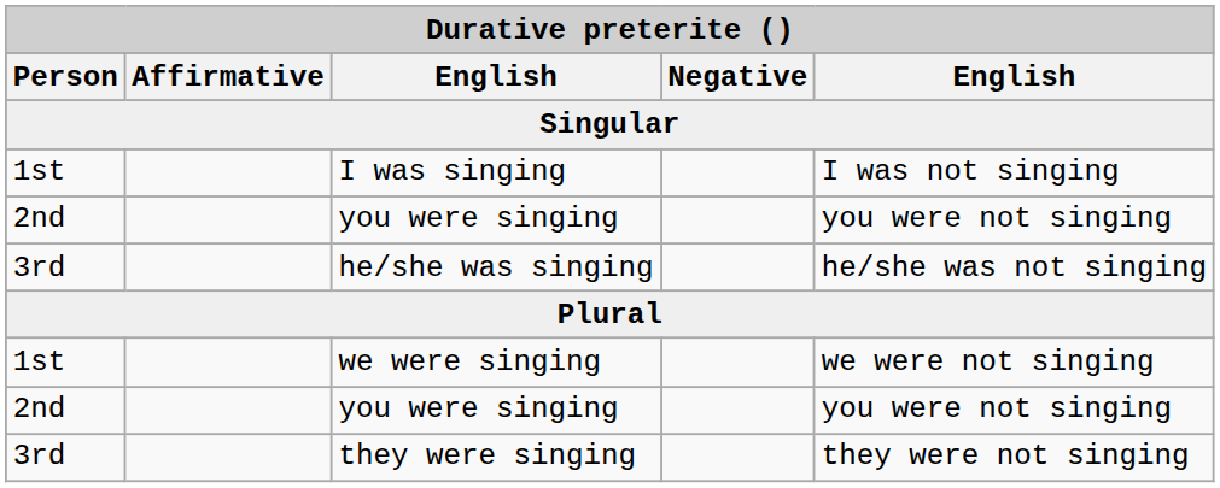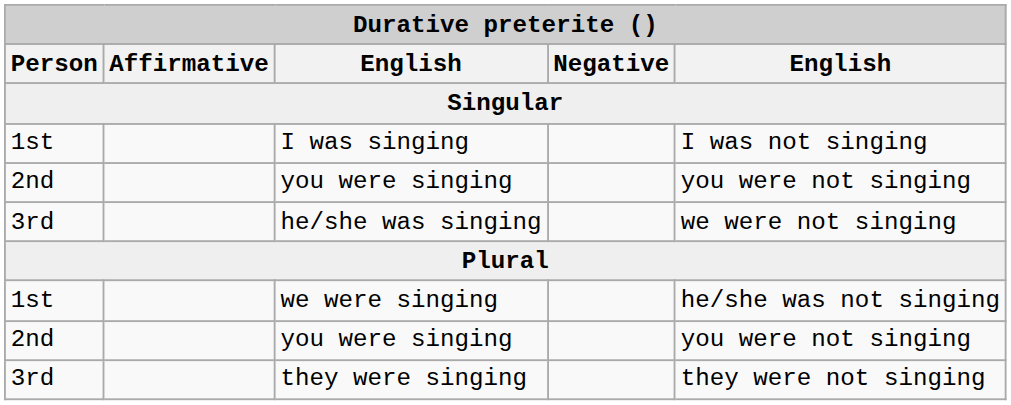he/she was singing | column 5: he/she was not singing -> we were not singing
we were singing | column 5: we were not singing -> he/she was not singing
